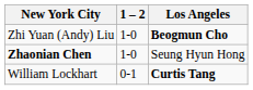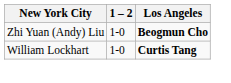- row: Zhaonian Chen | 1-0 | Seung Hyun Hong
William Lockhart | 1 – 2: 0-1 -> 1-0
